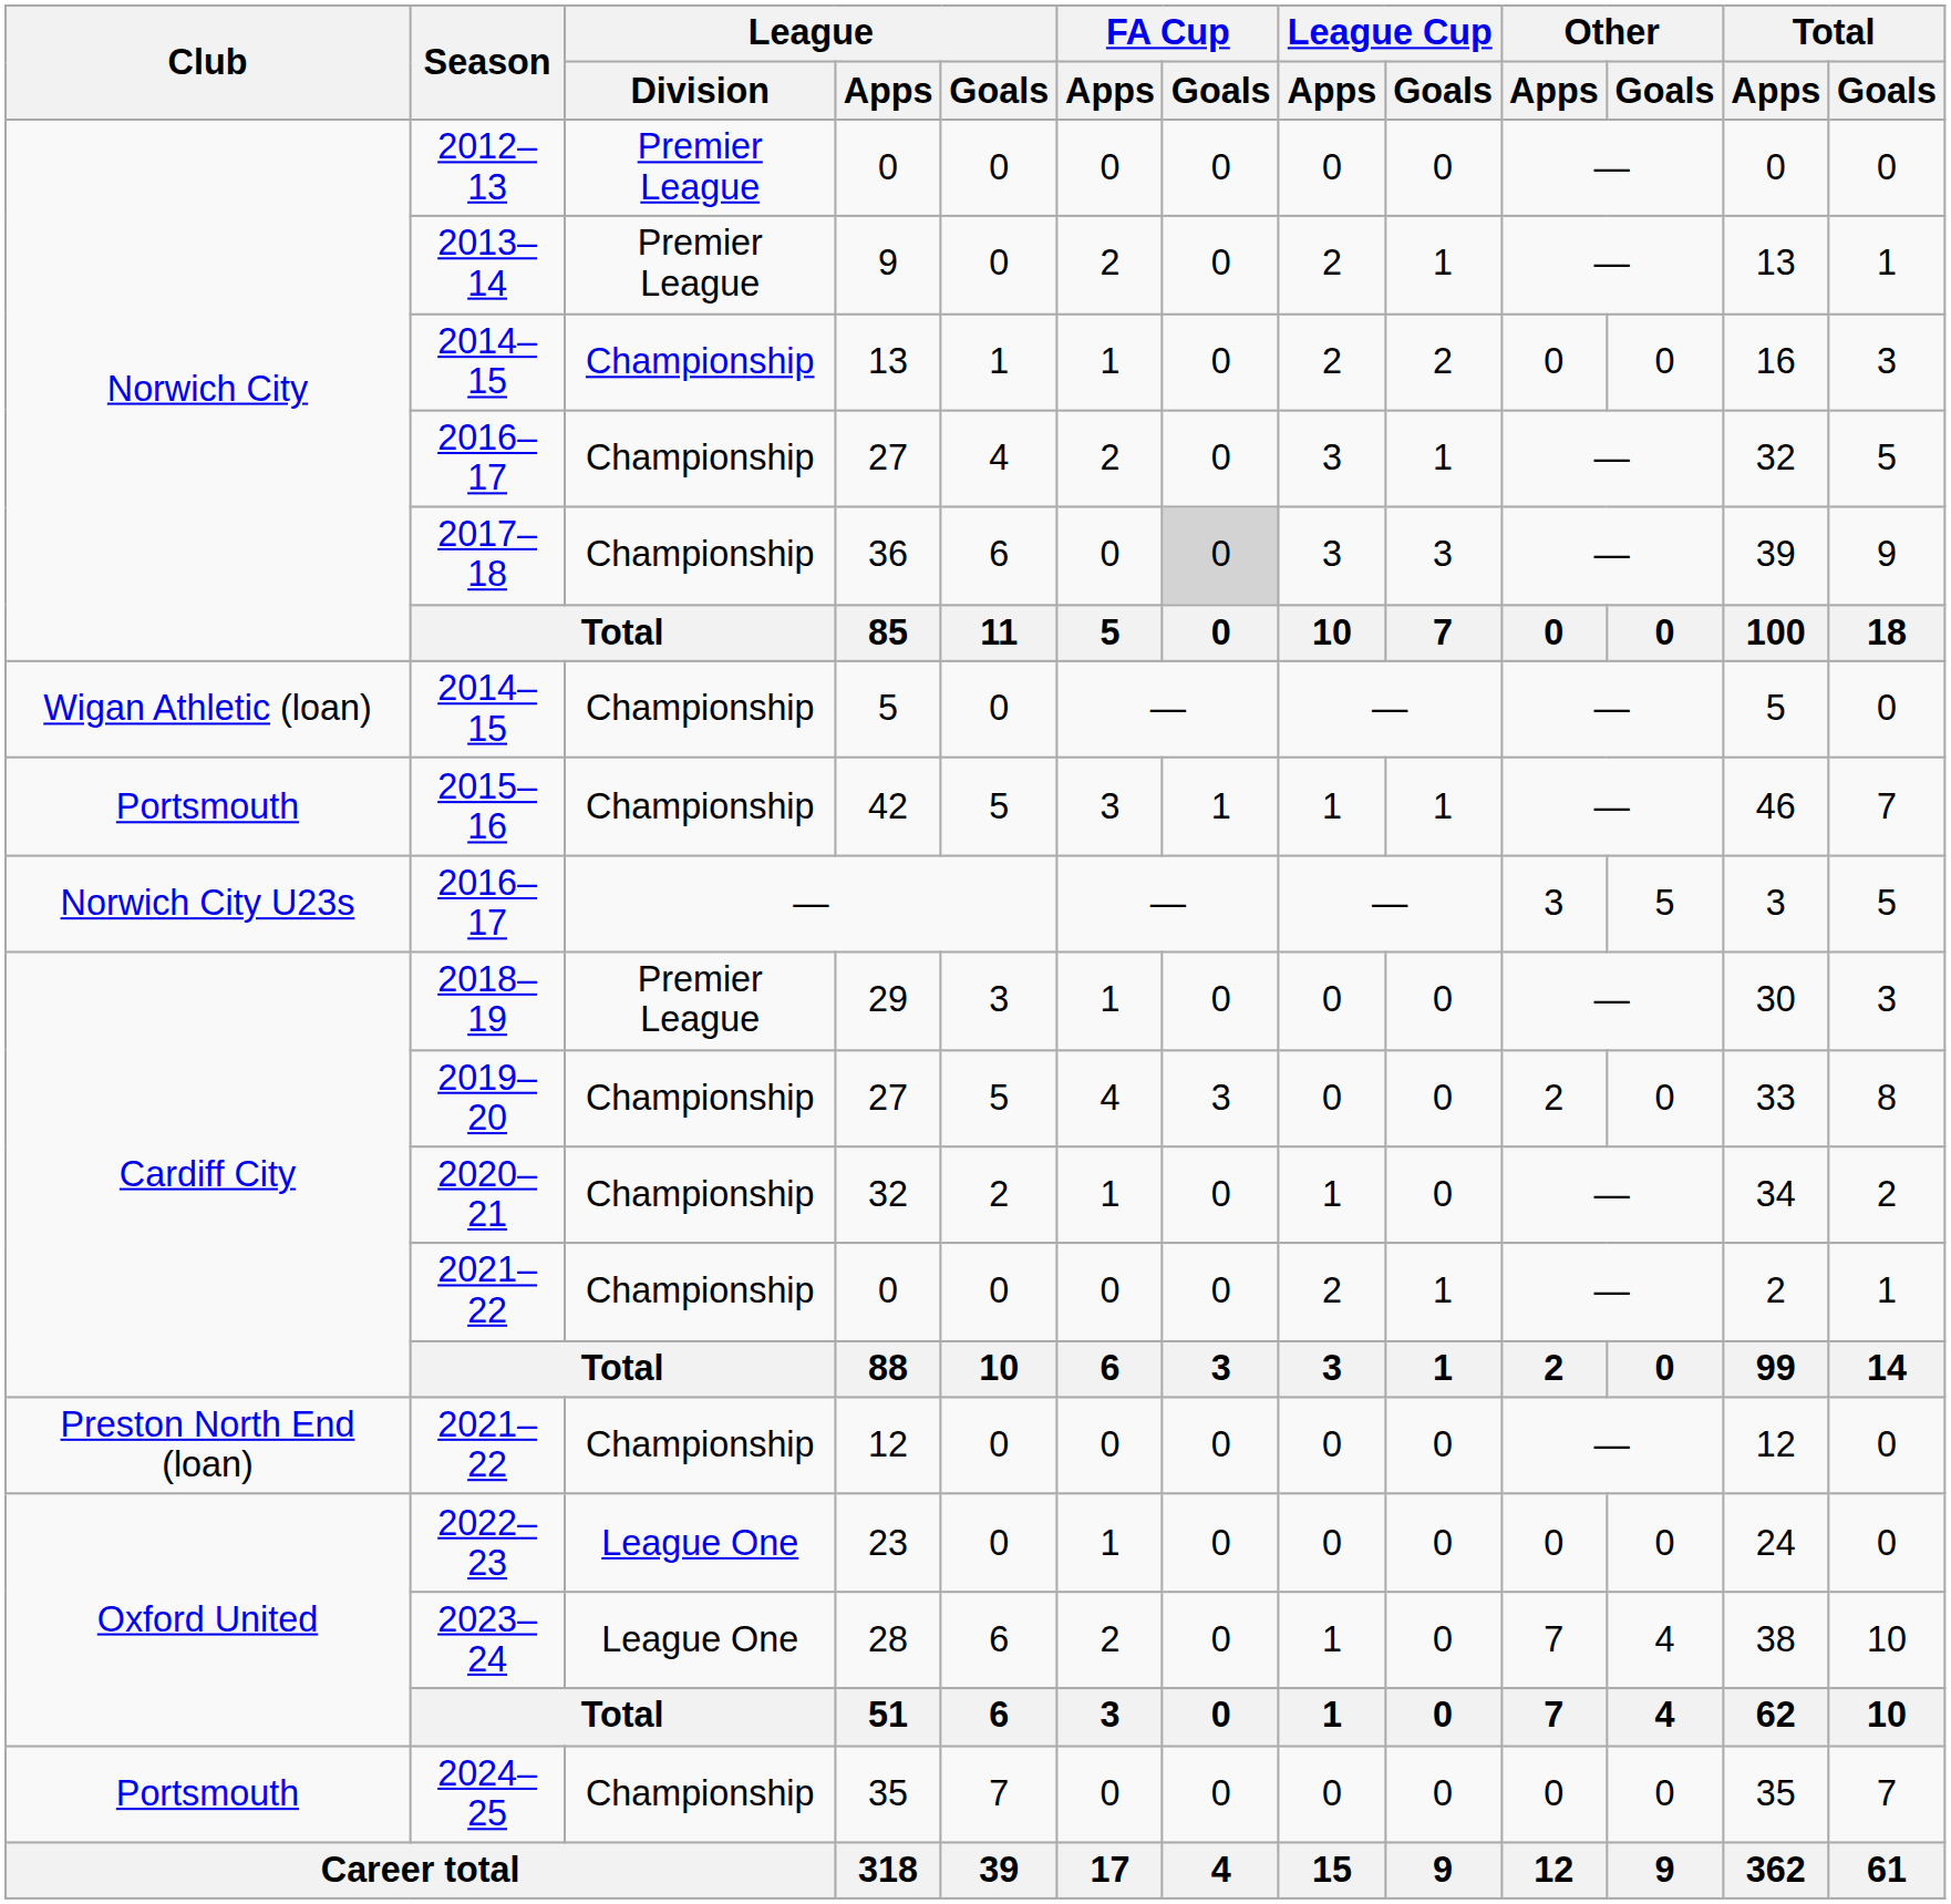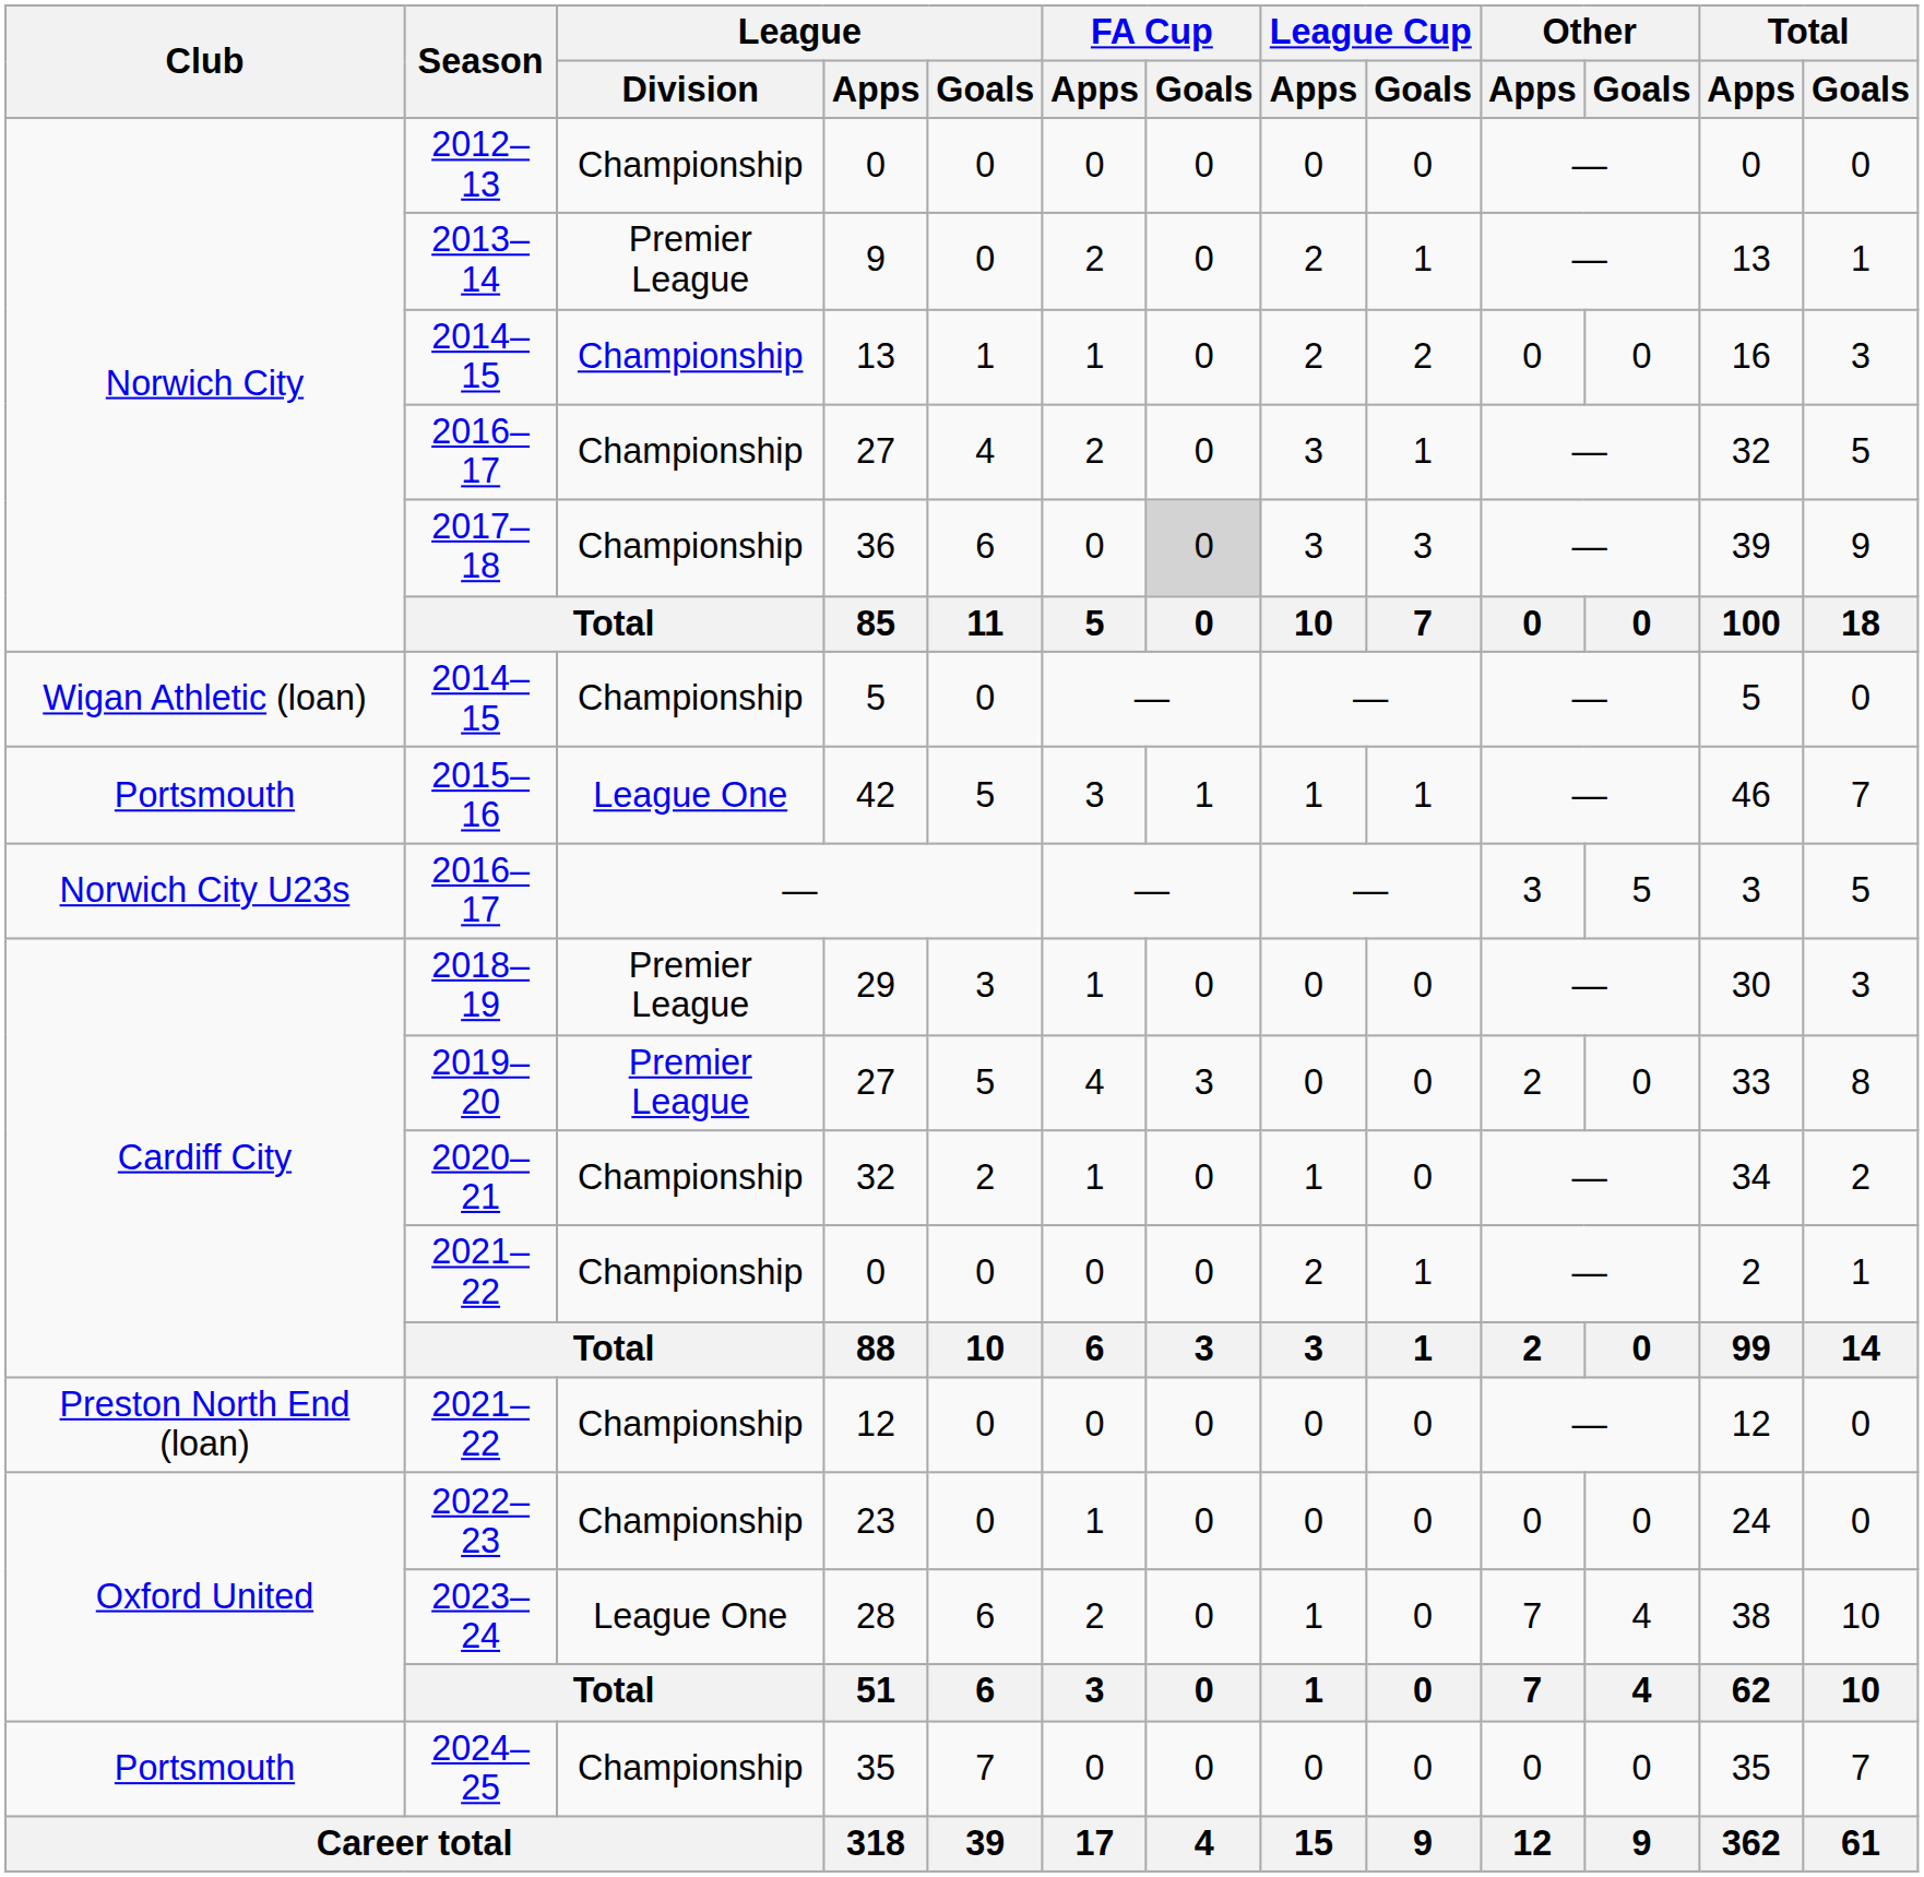2012–13 / 0 | League / Division: Premier League -> Championship
42 | League / Division: Championship -> League One
2019–20 / 27 | League / Division: Championship -> Premier League
23 | League / Division: League One -> Championship
